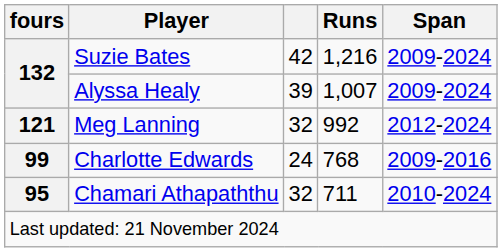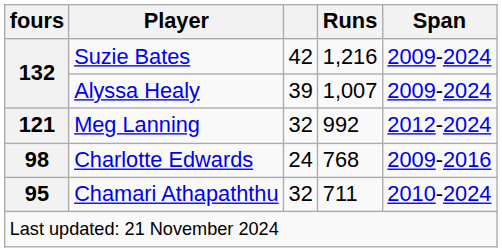Charlotte Edwards | fours: 99 -> 98
